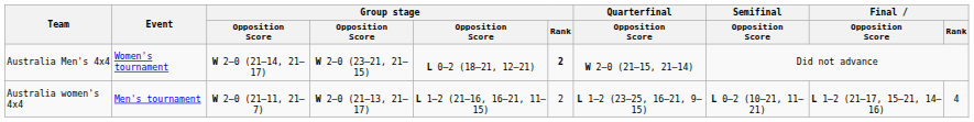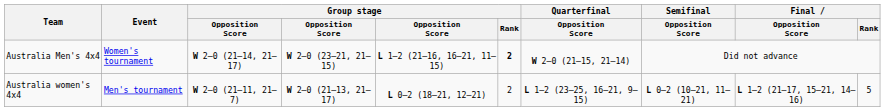Australia Men's 4x4 | column 5: L 0–2 (18–21, 12–21) -> L 1–2 (21–16, 16–21, 11–15)
Australia women's 4x4 | column 5: L 1–2 (21–16, 16–21, 11–15) -> L 0–2 (18–21, 12–21)
Australia women's 4x4 | Final / Rank: 4 -> 5
